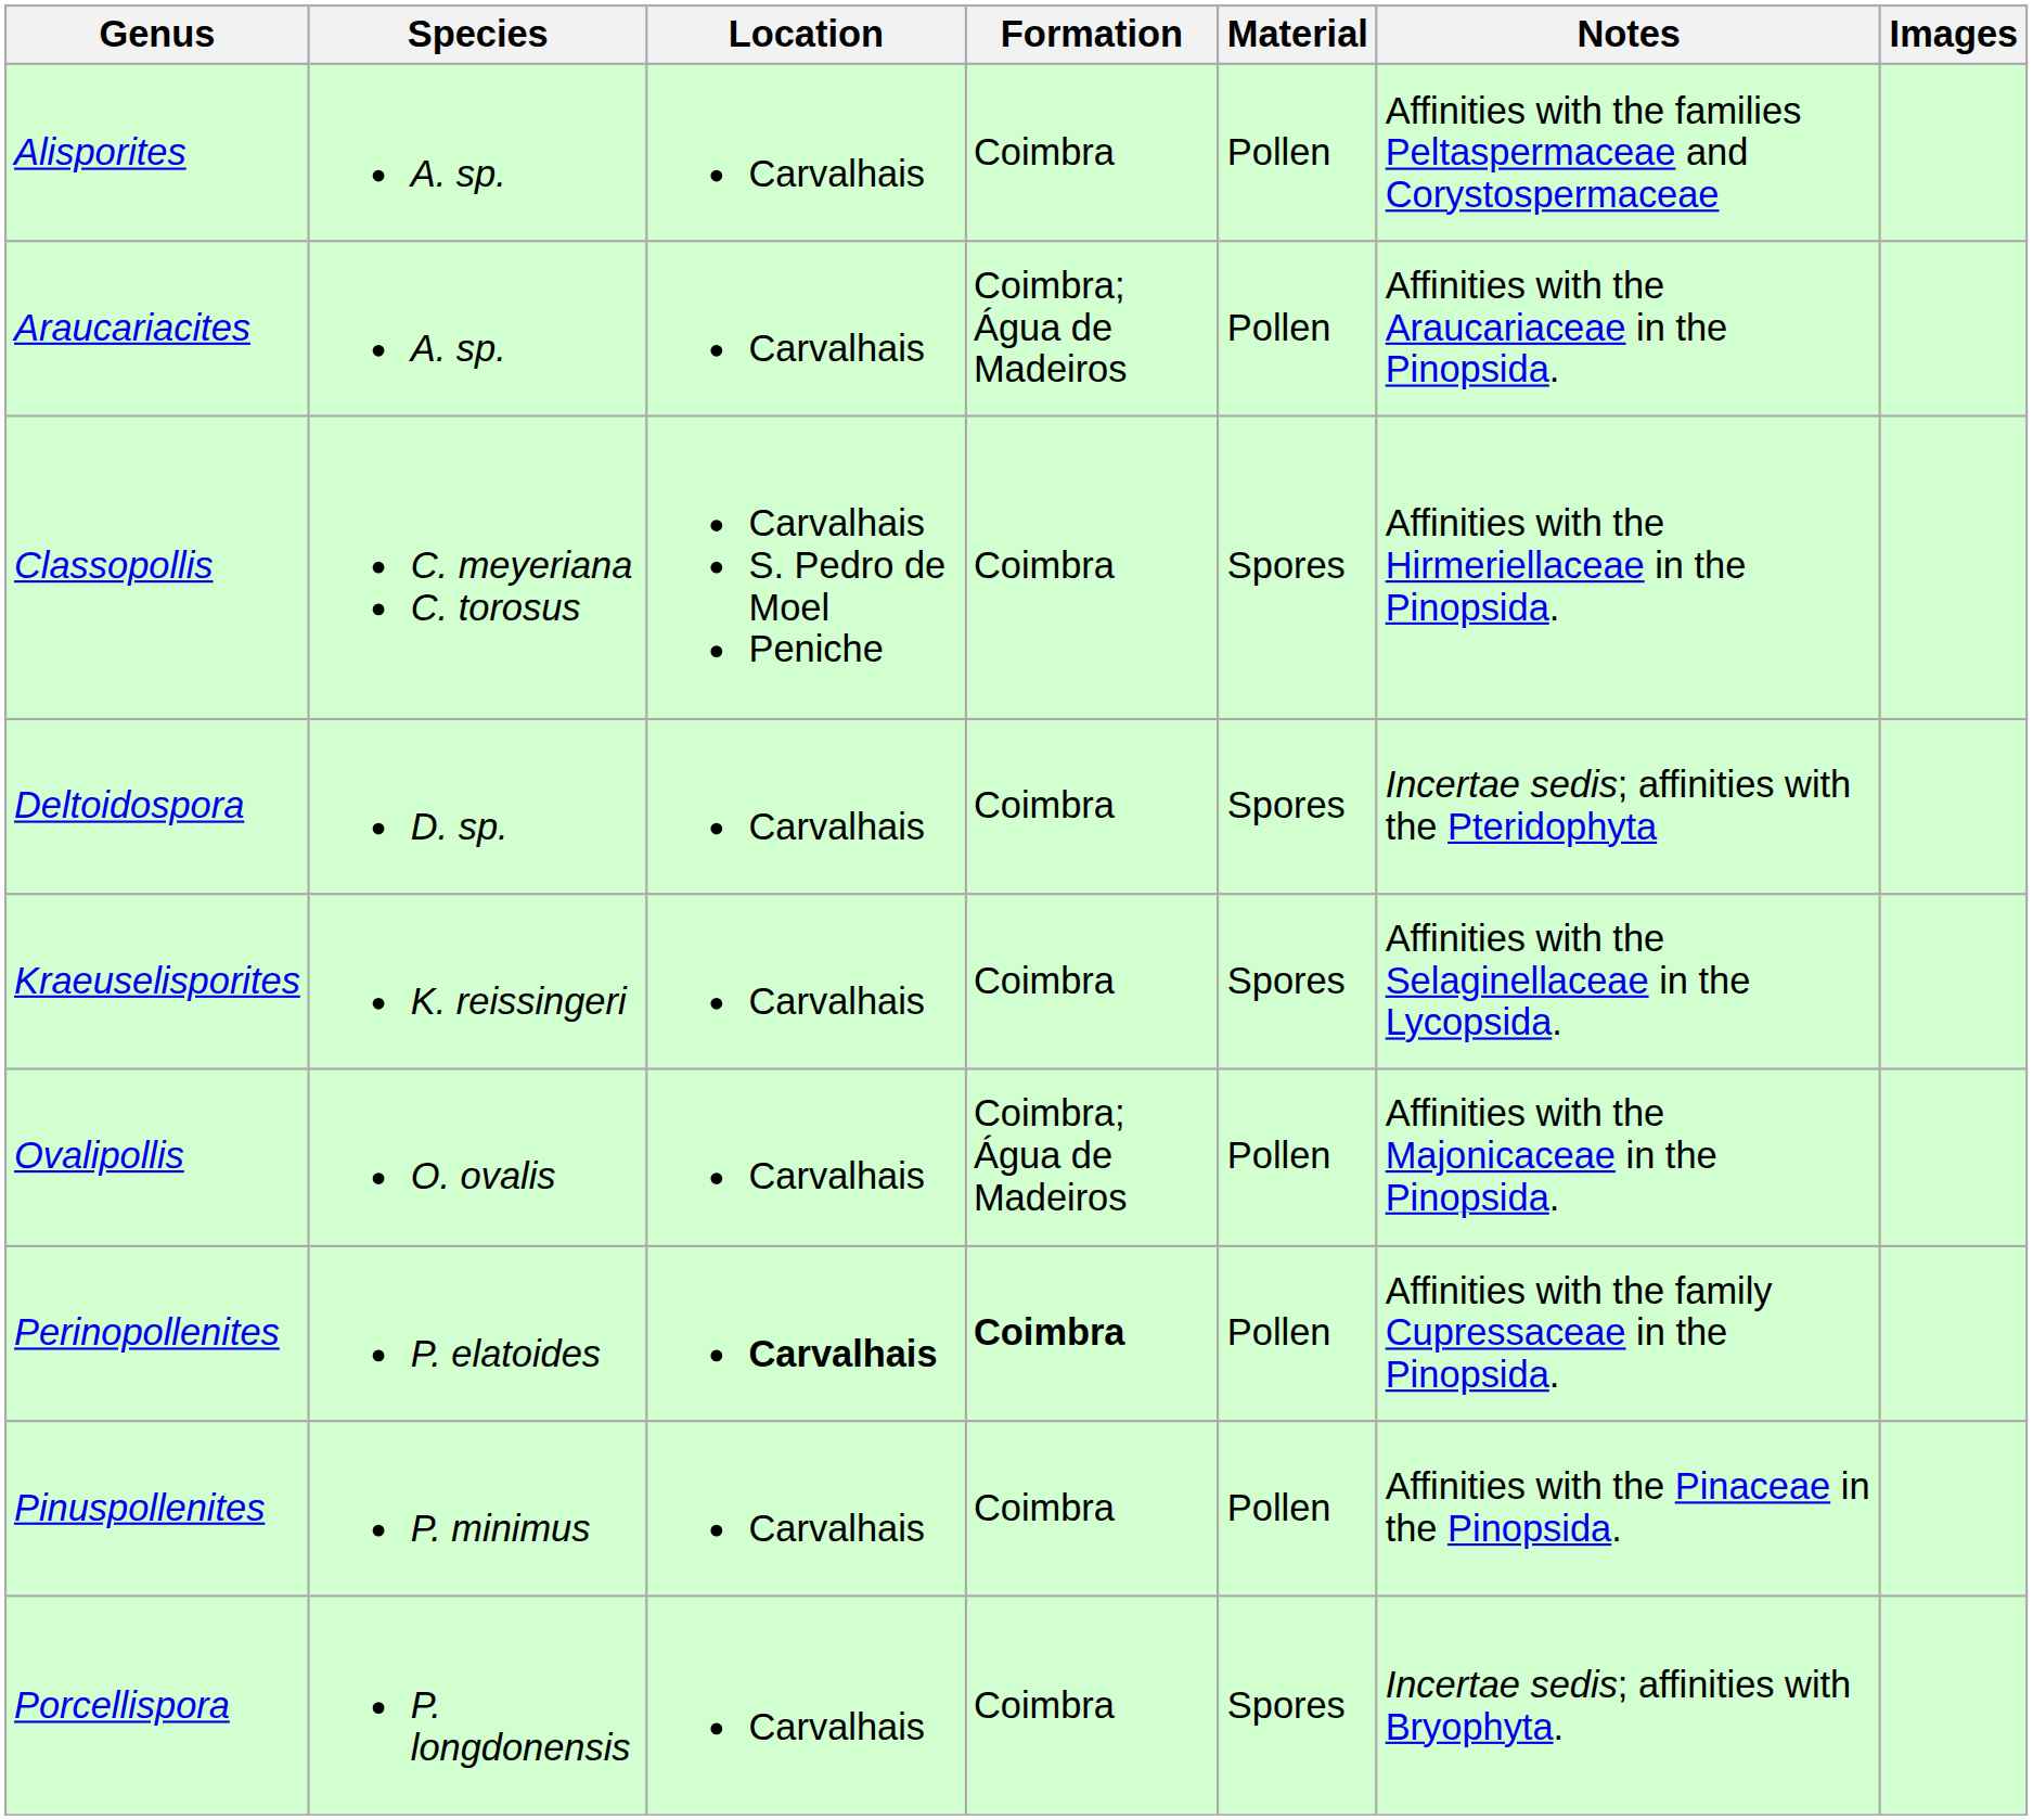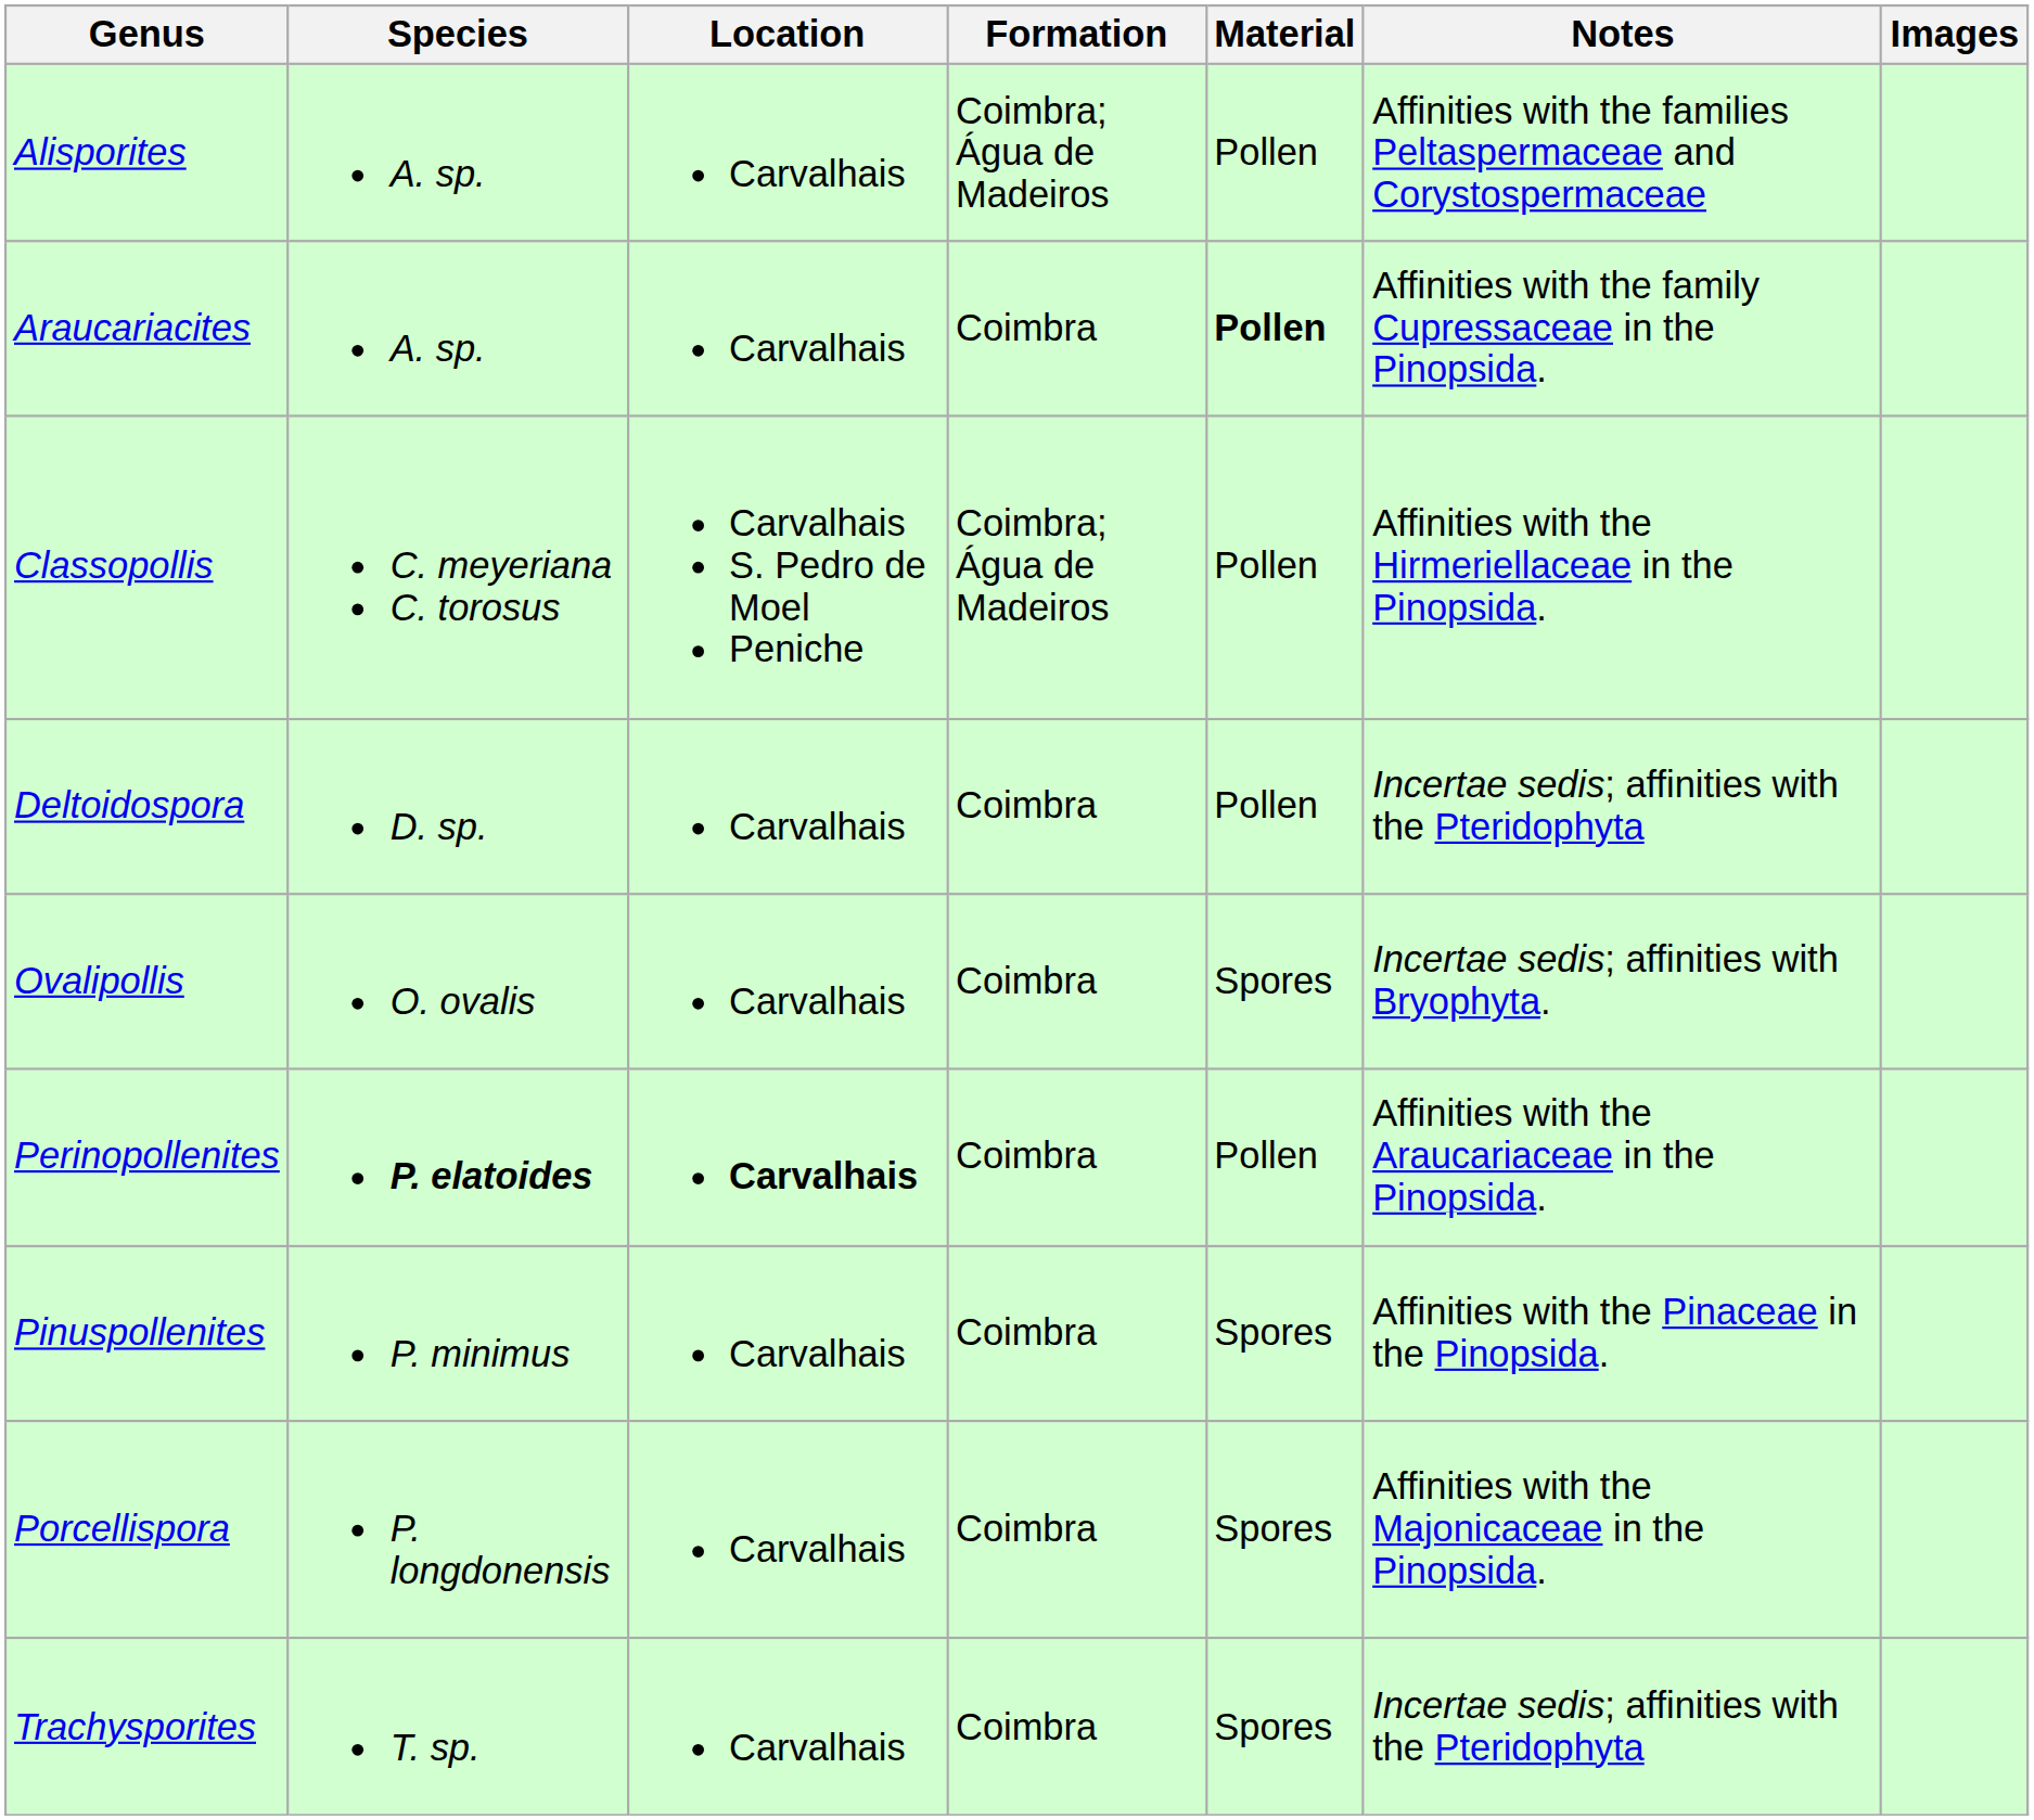Alisporites | Formation: Coimbra -> Coimbra; Água de Madeiros
Araucariacites | Formation: Coimbra; Água de Madeiros -> Coimbra
Araucariacites | Material: normal -> bold
Araucariacites | Notes: Affinities with the Araucariaceae in the Pinopsida. -> Affinities with the family Cupressaceae in the Pinopsida.
Classopollis | Formation: Coimbra -> Coimbra; Água de Madeiros
Classopollis | Material: Spores -> Pollen
Deltoidospora | Material: Spores -> Pollen
- row: Kraeuselisporites | K. reissingeri | Carvalhais | Coimbra | Spores | Affinities with the Selaginellaceae in the Lycopsida.
Ovalipollis | Formation: Coimbra; Água de Madeiros -> Coimbra
Ovalipollis | Material: Pollen -> Spores
Ovalipollis | Notes: Affinities with the Majonicaceae in the Pinopsida. -> Incertae sedis; affinities with Bryophyta.
Perinopollenites | Species: normal -> bold
Perinopollenites | Formation: bold -> normal
Perinopollenites | Notes: Affinities with the family Cupressaceae in the Pinopsida. -> Affinities with the Araucariaceae in the Pinopsida.
Pinuspollenites | Material: Pollen -> Spores
Porcellispora | Notes: Incertae sedis; affinities with Bryophyta. -> Affinities with the Majonicaceae in the Pinopsida.
+ row: Trachysporites | T. sp. | Carvalhais | Coimbra | Spores | Incertae sedis; affinities with the Pteridophyta
